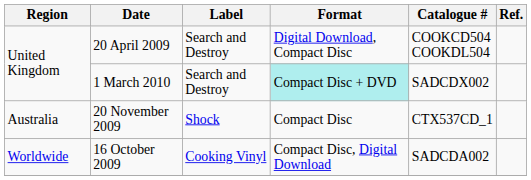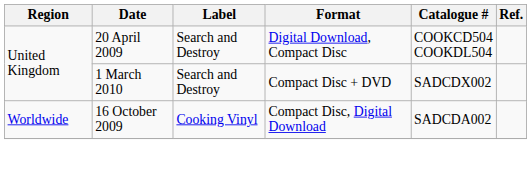1 March 2010 | Format: paleturquoise background -> no background
- row: Australia | 20 November 2009 | Shock | Compact Disc | CTX537CD_1
